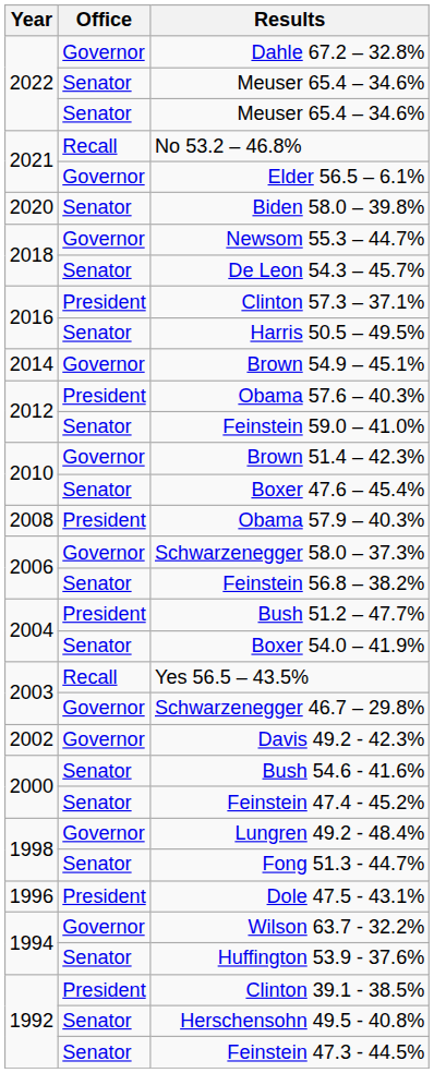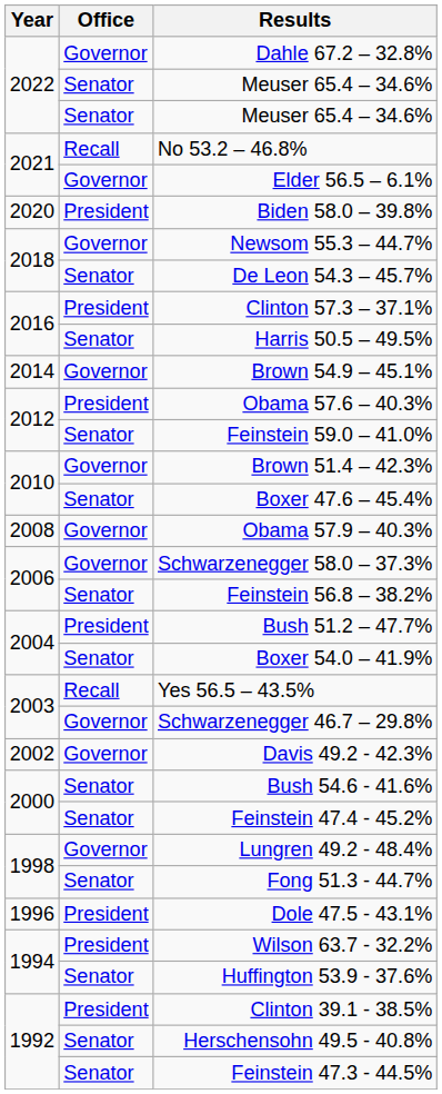Biden 58.0 – 39.8% | Office: Senator -> President
Obama 57.9 – 40.3% | Office: President -> Governor
Wilson 63.7 - 32.2% | Office: Governor -> President
